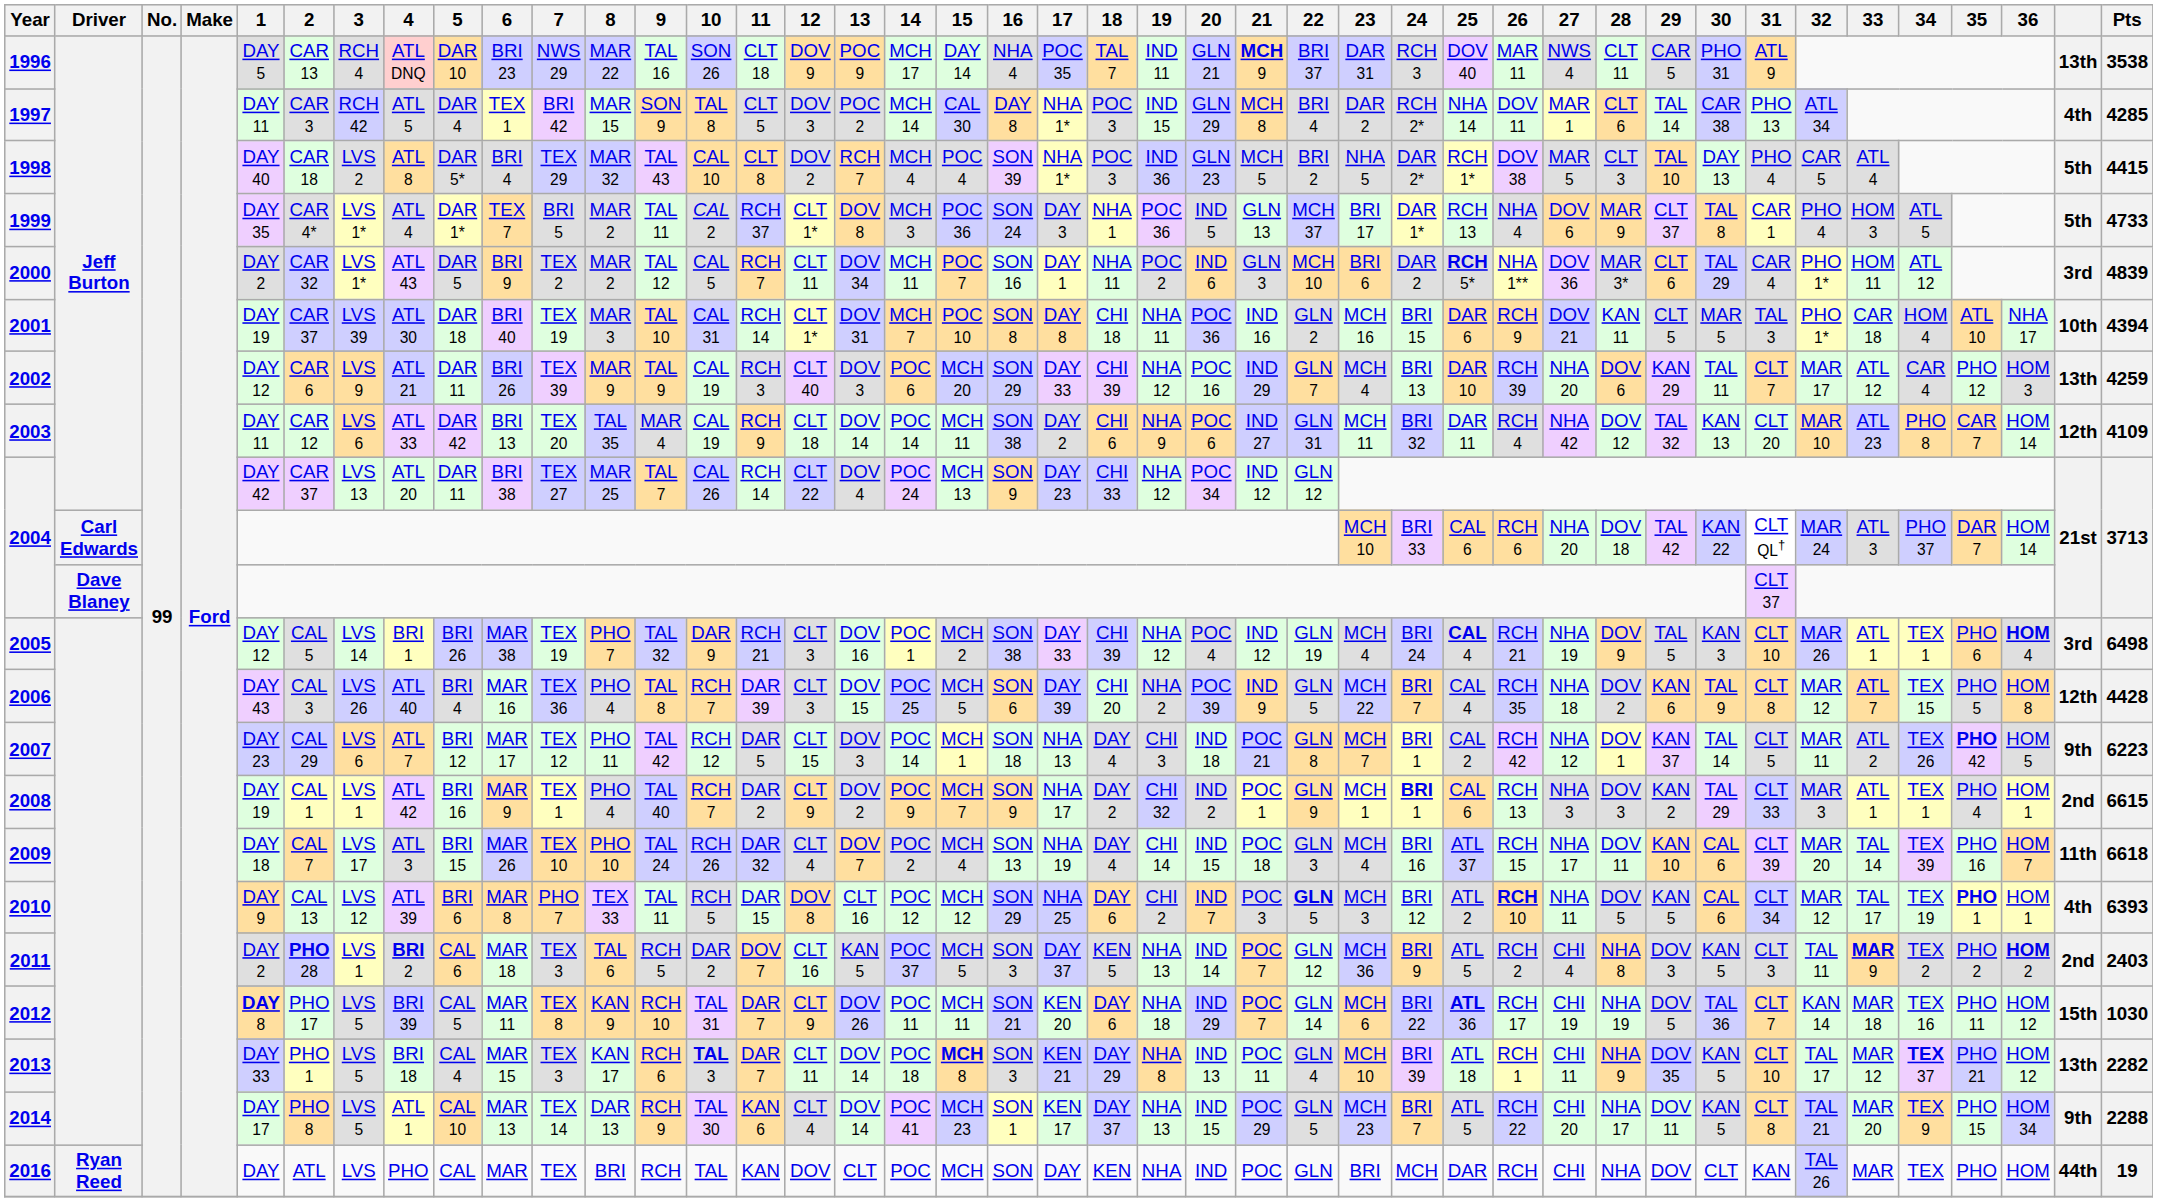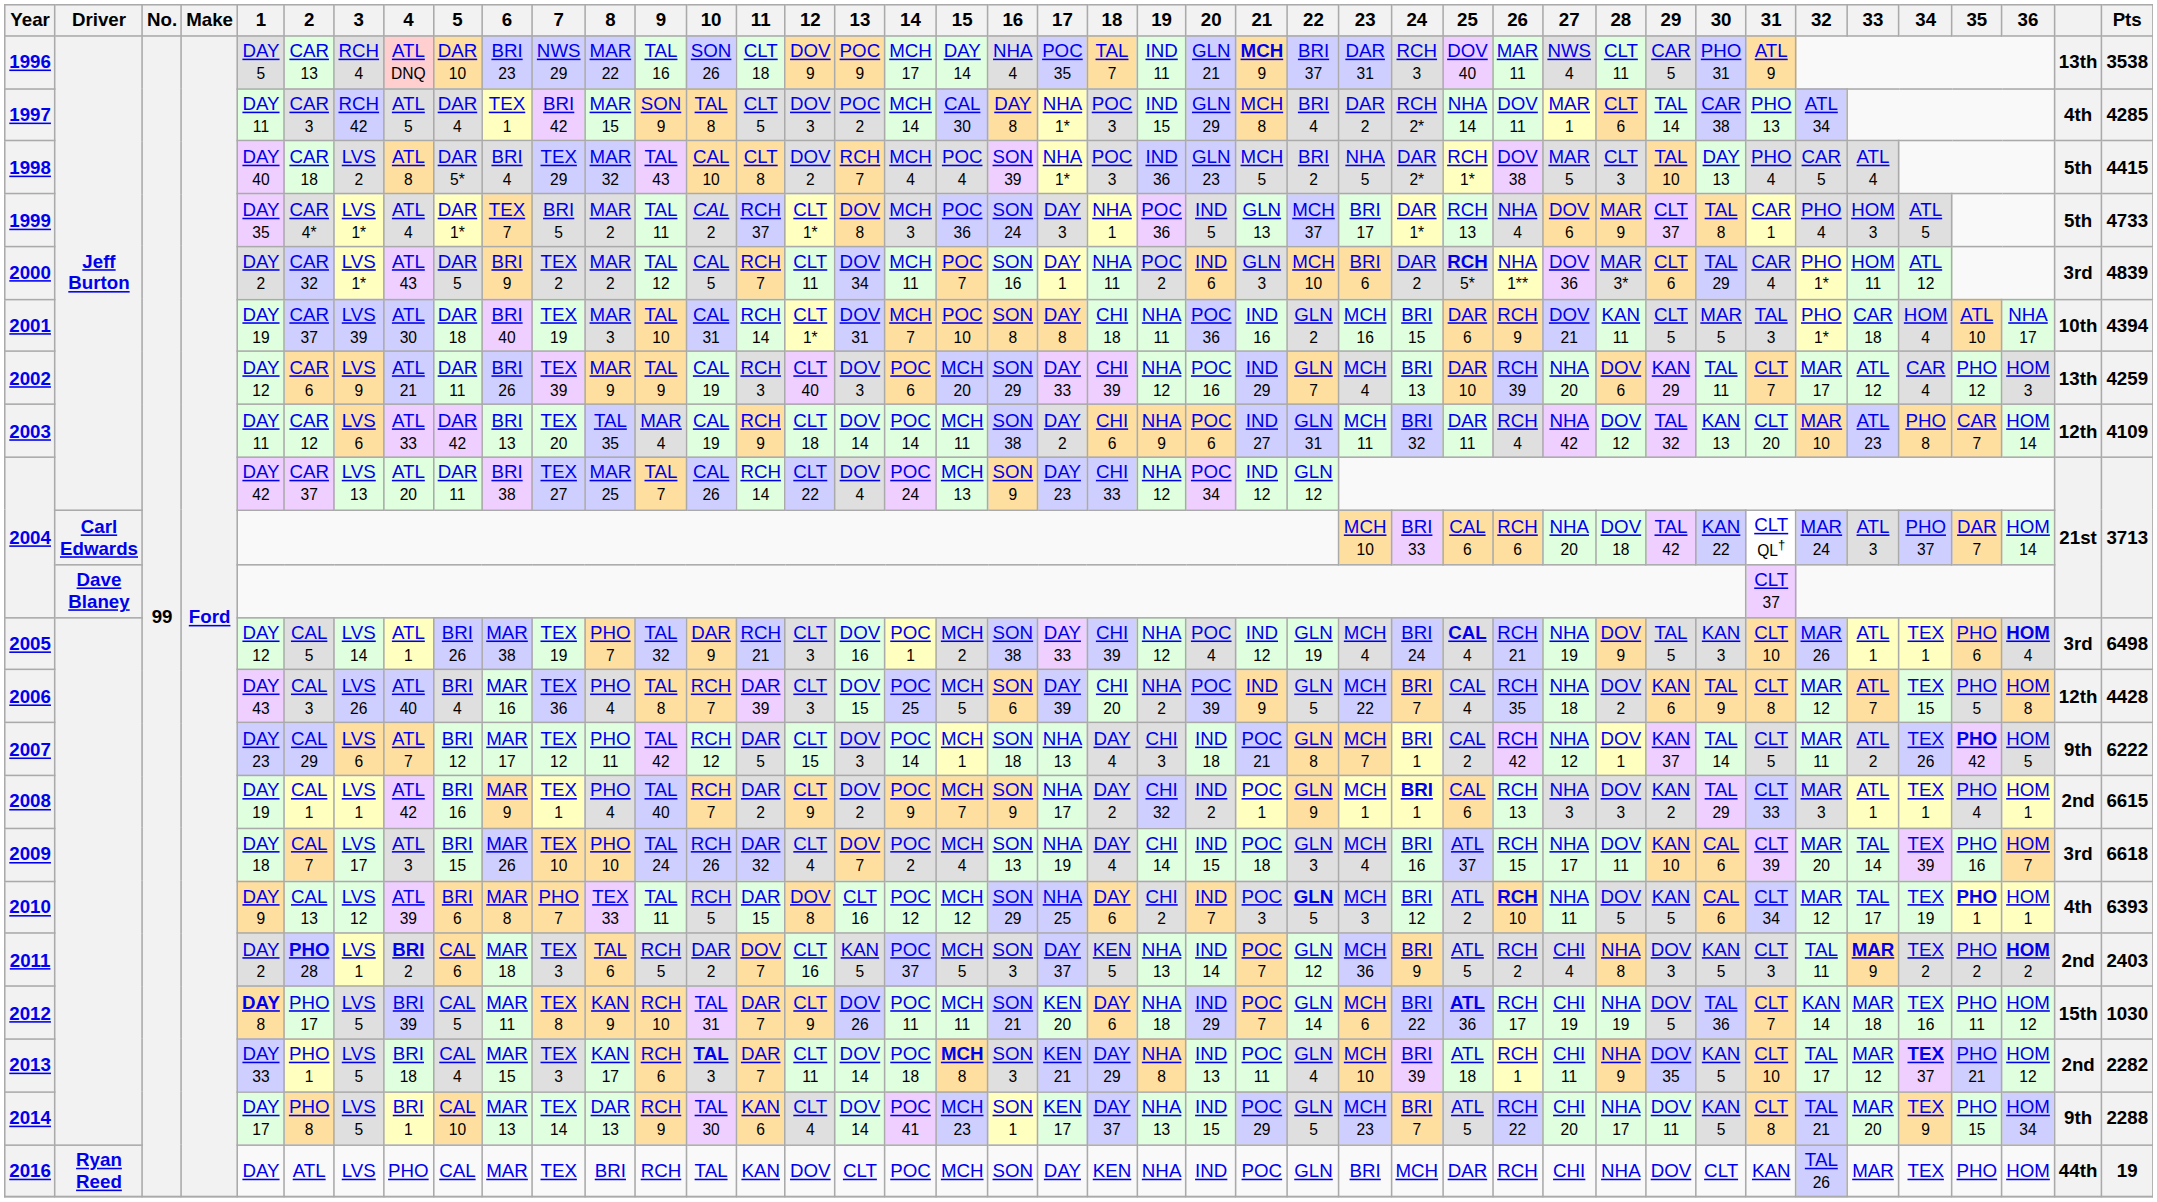2005 | 4: BRI 1 -> ATL 1
2007 | Pts: 6223 -> 6222
2009 | column 41: 11th -> 3rd
2013 | column 41: 13th -> 2nd
2014 | 4: ATL 1 -> BRI 1
